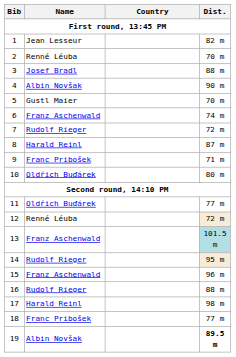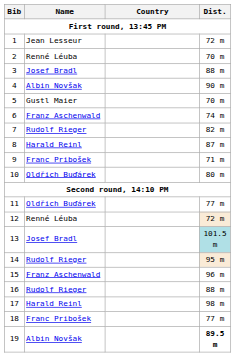1 | Dist.: 82 m -> 72 m
7 | Dist.: 72 m -> 82 m
13 | Name: Franz Aschenwald -> Josef Bradl
